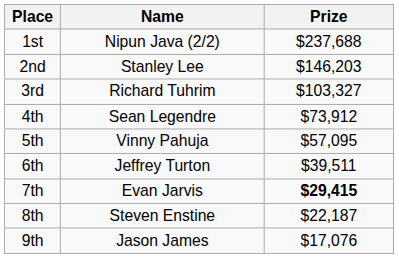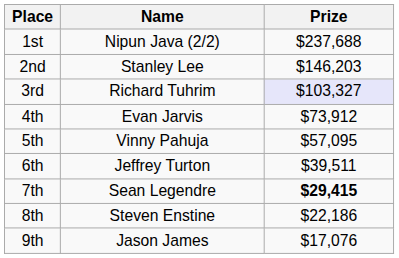3rd | Prize: no background -> lavender background
4th | Name: Sean Legendre -> Evan Jarvis
7th | Name: Evan Jarvis -> Sean Legendre
8th | Prize: $22,187 -> $22,186
